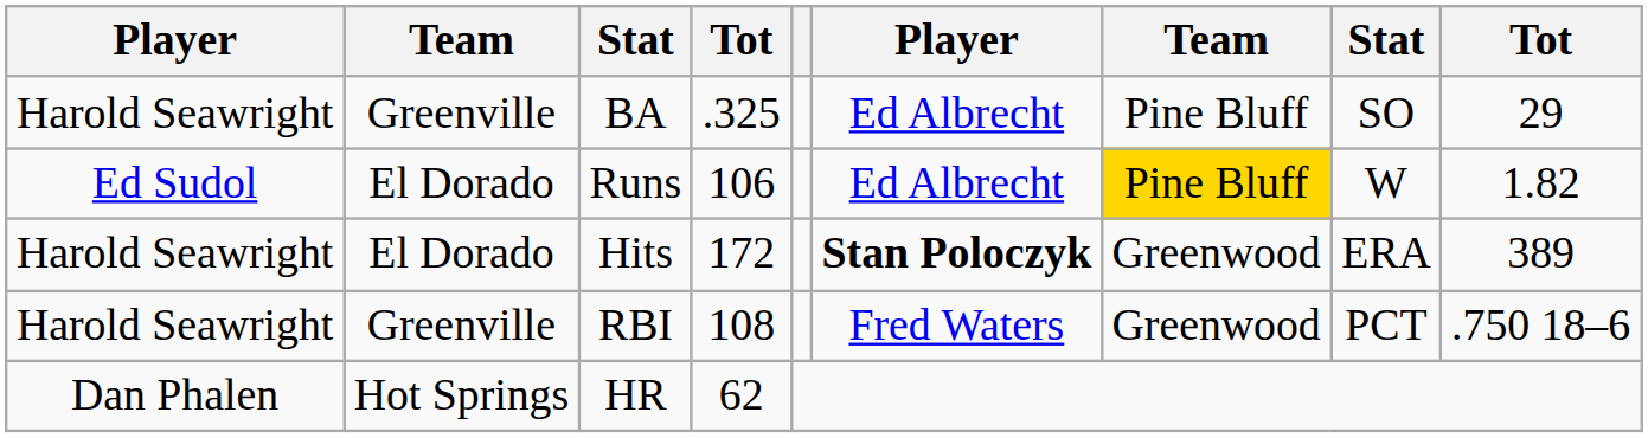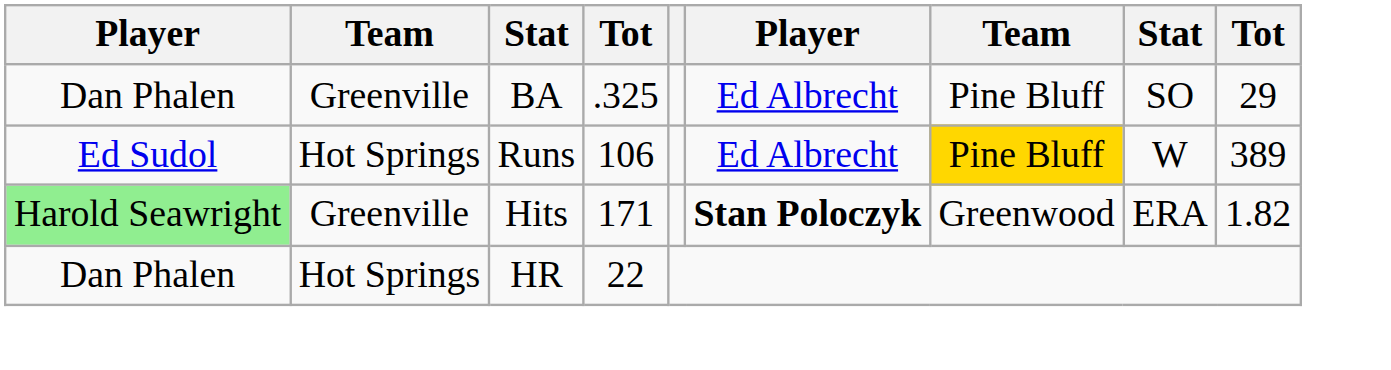BA | column 1: Harold Seawright -> Dan Phalen
Runs | column 2: El Dorado -> Hot Springs
Runs | column 9: 1.82 -> 389
Hits | column 1: no background -> lightgreen background
Hits | column 2: El Dorado -> Greenville
Hits | column 4: 172 -> 171
Hits | column 9: 389 -> 1.82
- row: Harold Seawright | Greenville | RBI | 108 | Fred Waters | Greenwood | PCT | .750 18–6
HR | column 4: 62 -> 22
